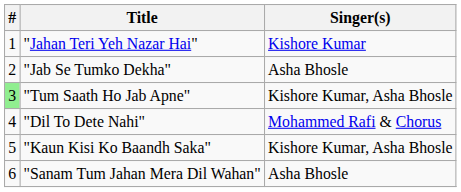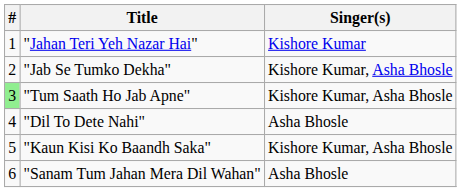"Jab Se Tumko Dekha" | Singer(s): Asha Bhosle -> Kishore Kumar, Asha Bhosle
"Dil To Dete Nahi" | Singer(s): Mohammed Rafi & Chorus -> Asha Bhosle
